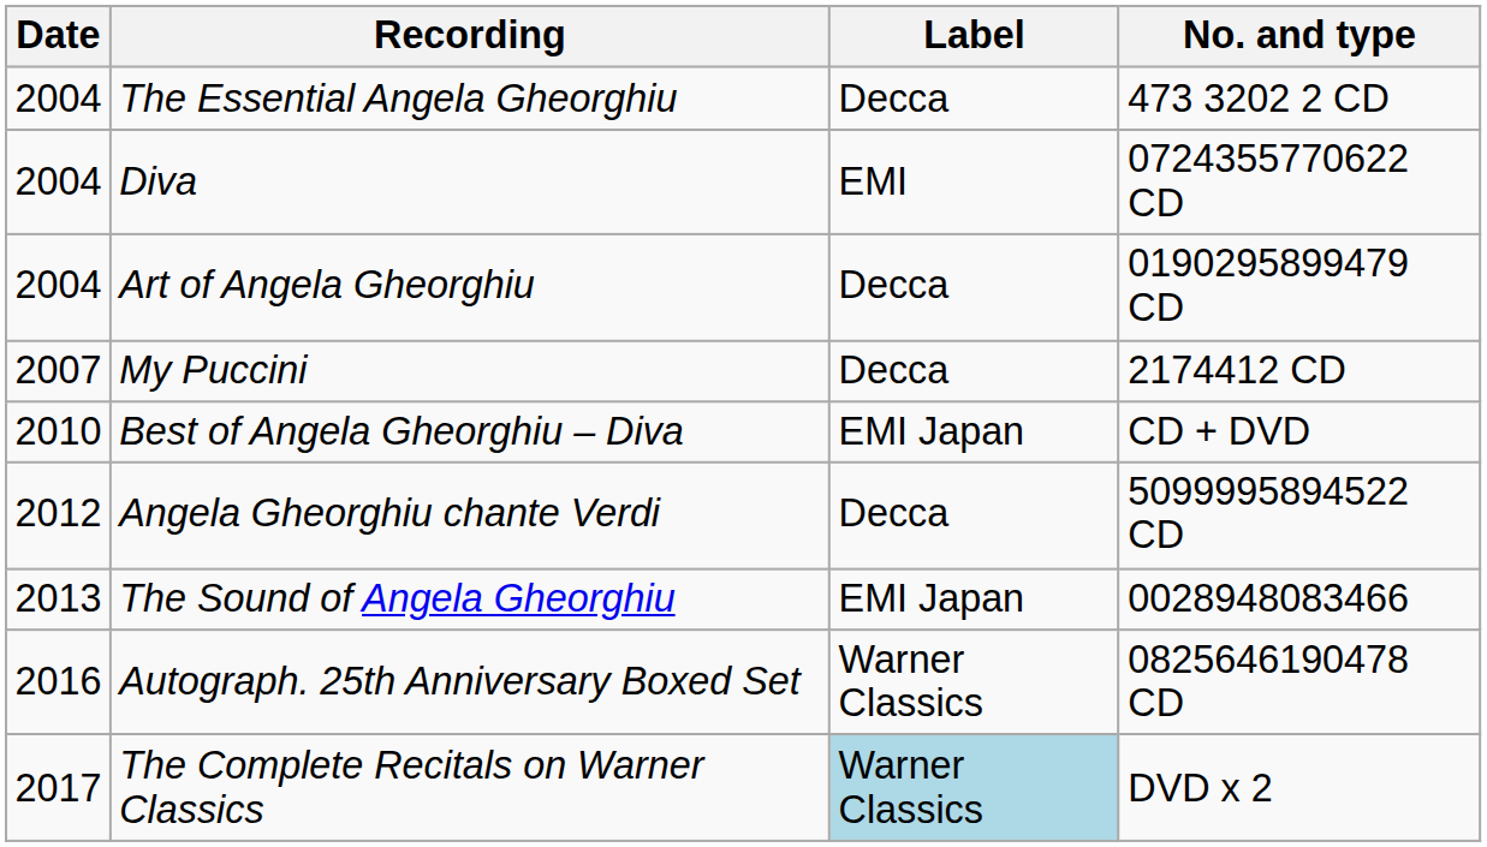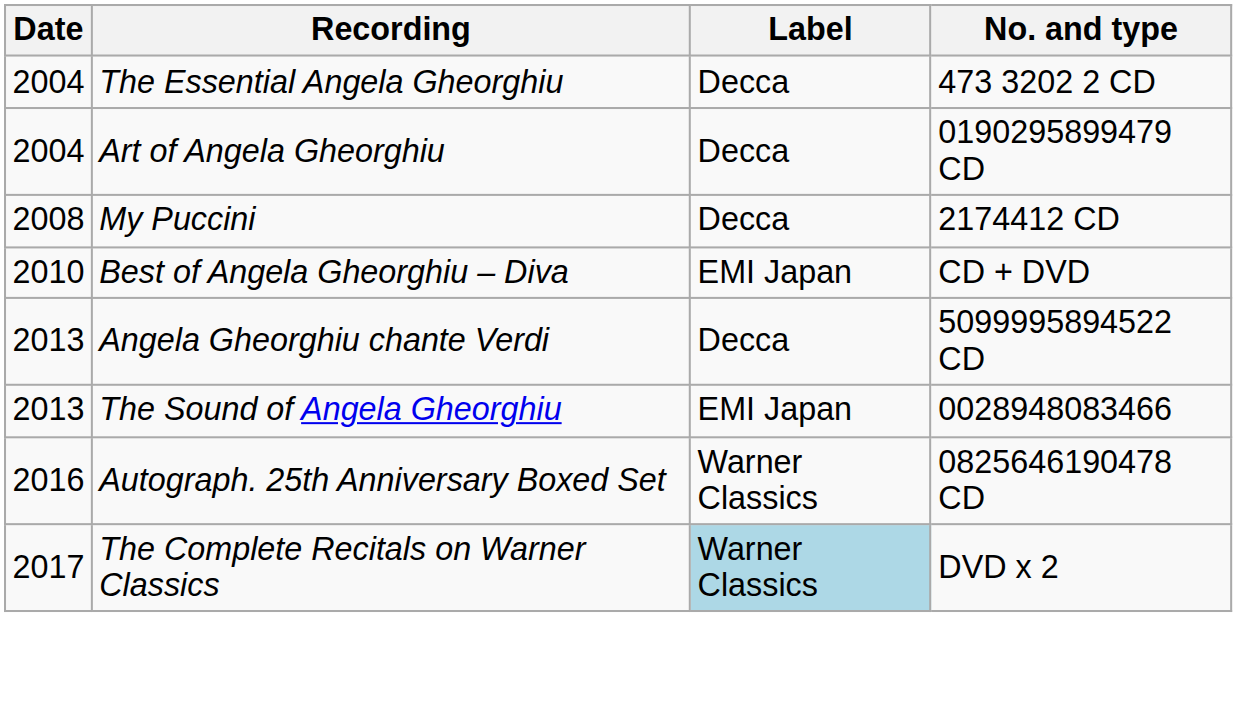- row: 2004 | Diva | EMI | 0724355770622 CD
My Puccini | Date: 2007 -> 2008
Angela Gheorghiu chante Verdi | Date: 2012 -> 2013
